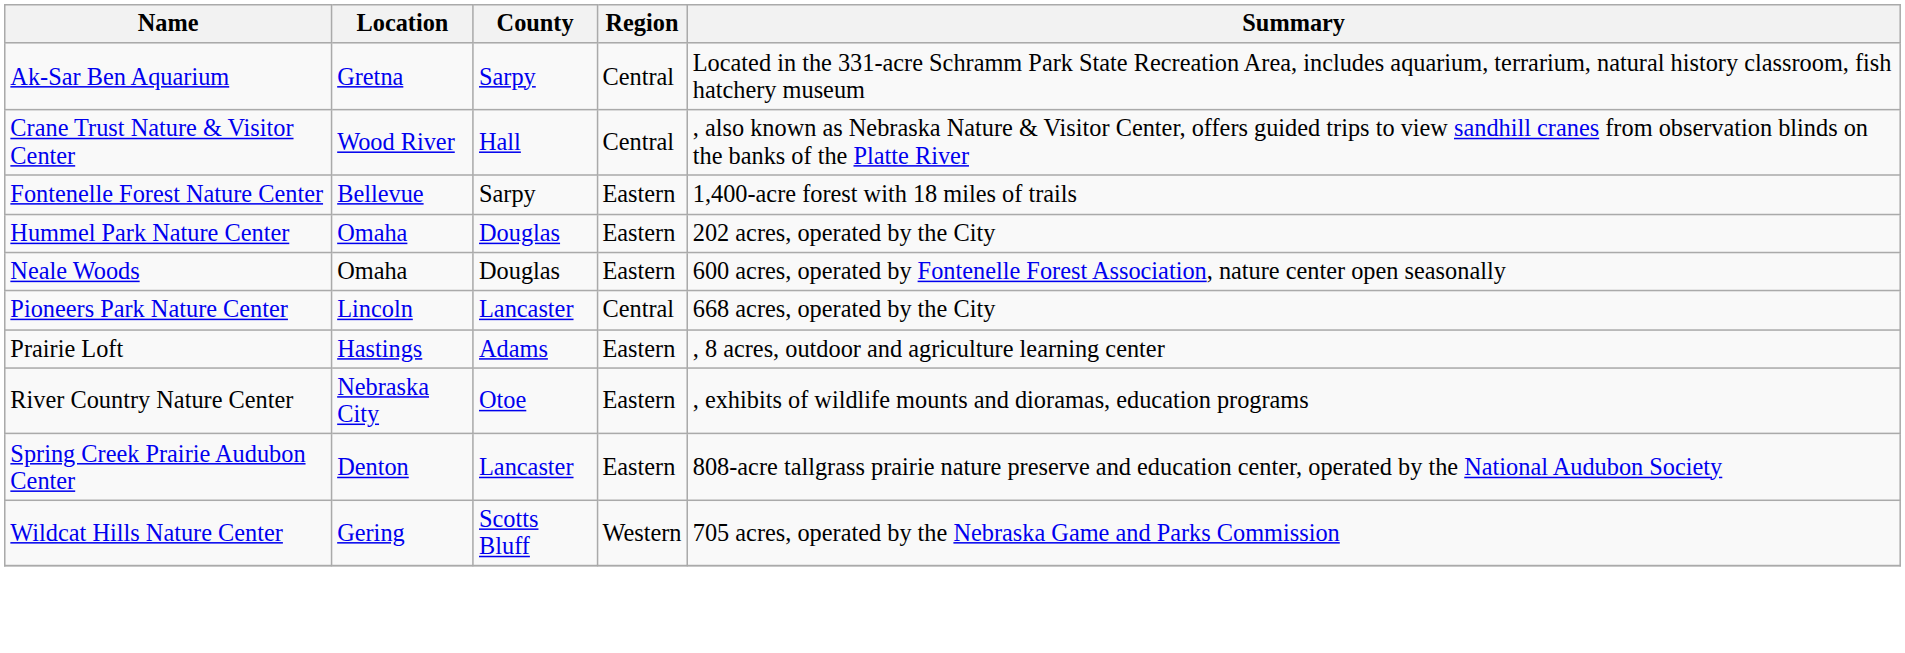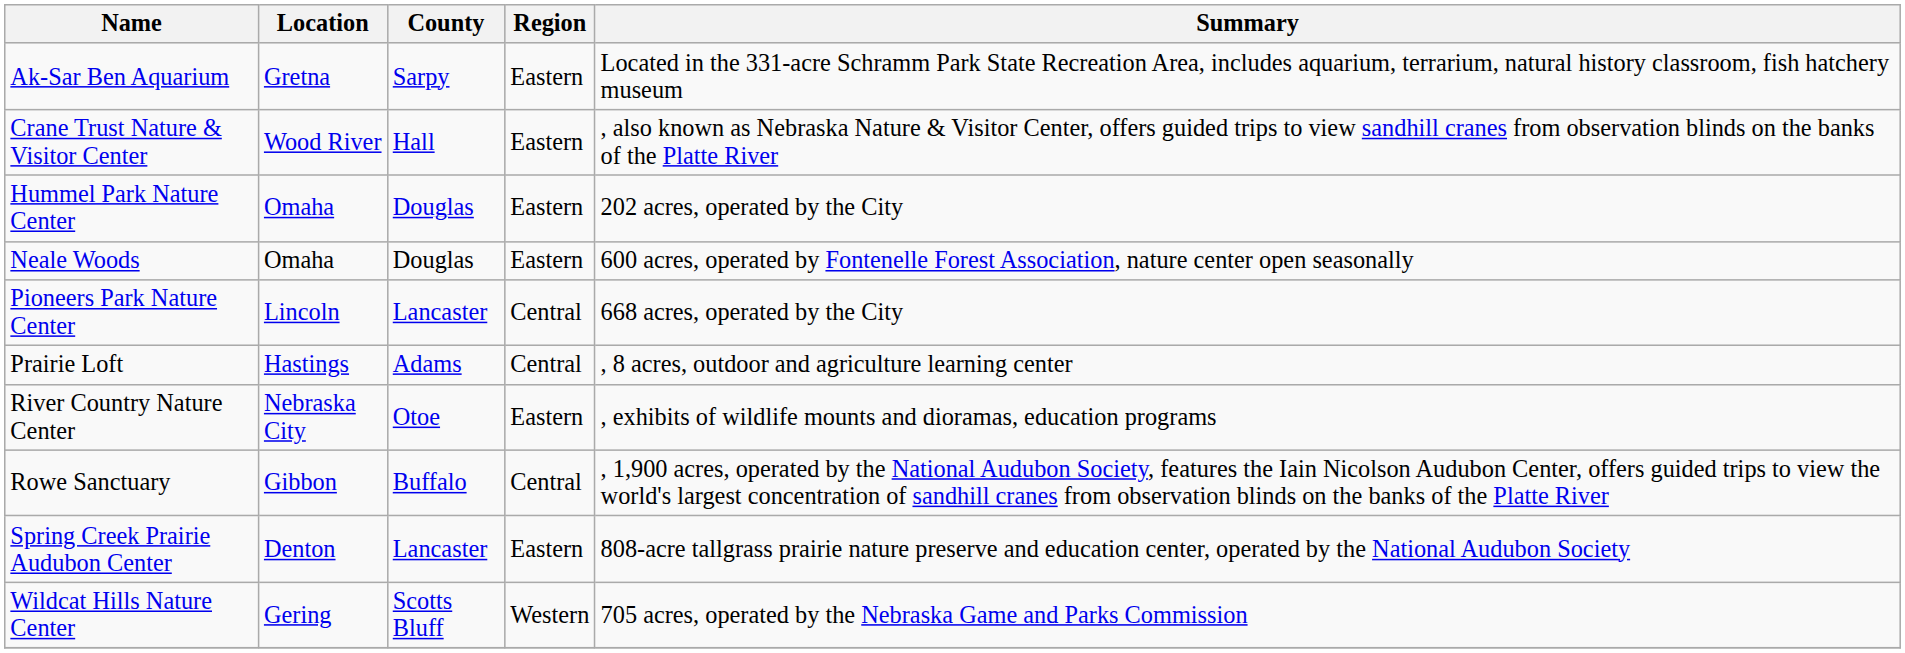Ak-Sar Ben Aquarium | Region: Central -> Eastern
Crane Trust Nature & Visitor Center | Region: Central -> Eastern
- row: Fontenelle Forest Nature Center | Bellevue | Sarpy | Eastern | 1,400-acre forest with 18 miles of trails
Prairie Loft | Region: Eastern -> Central
+ row: Rowe Sanctuary | Gibbon | Buffalo | Central | , 1,900 acres, operated by the National Audubon Society, features the Iain Nicolson Audubon Center, offers guided trips to view the world's largest concentration of sandhill cranes from observation blinds on the banks of the Platte River
